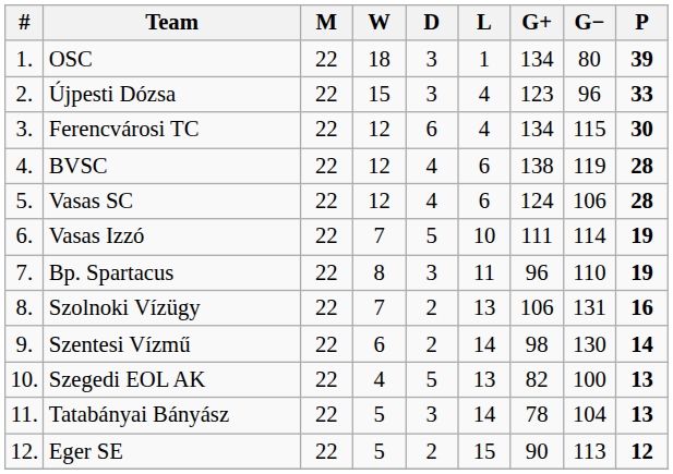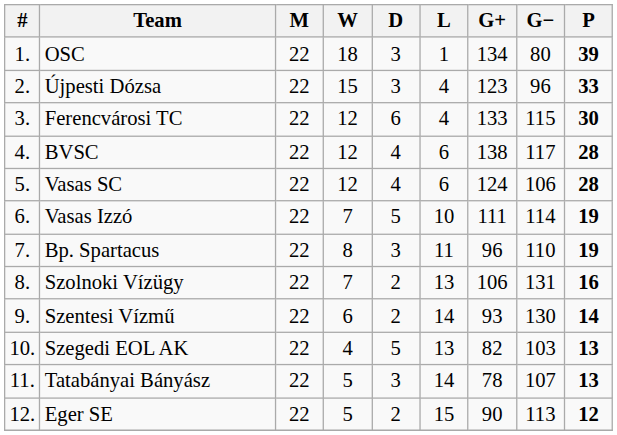Ferencvárosi TC | G+: 134 -> 133
BVSC | G−: 119 -> 117
Szentesi Vízmű | G+: 98 -> 93
Szegedi EOL AK | G−: 100 -> 103
Tatabányai Bányász | G−: 104 -> 107
